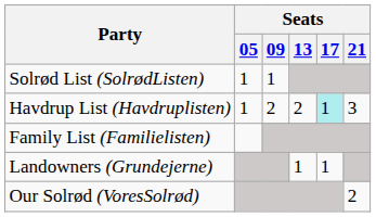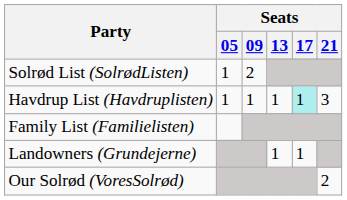Solrød List (SolrødListen) | Seats / 09: 1 -> 2
Havdrup List (Havdruplisten) | Seats / 09: 2 -> 1
Havdrup List (Havdruplisten) | Seats / 13: 2 -> 1
